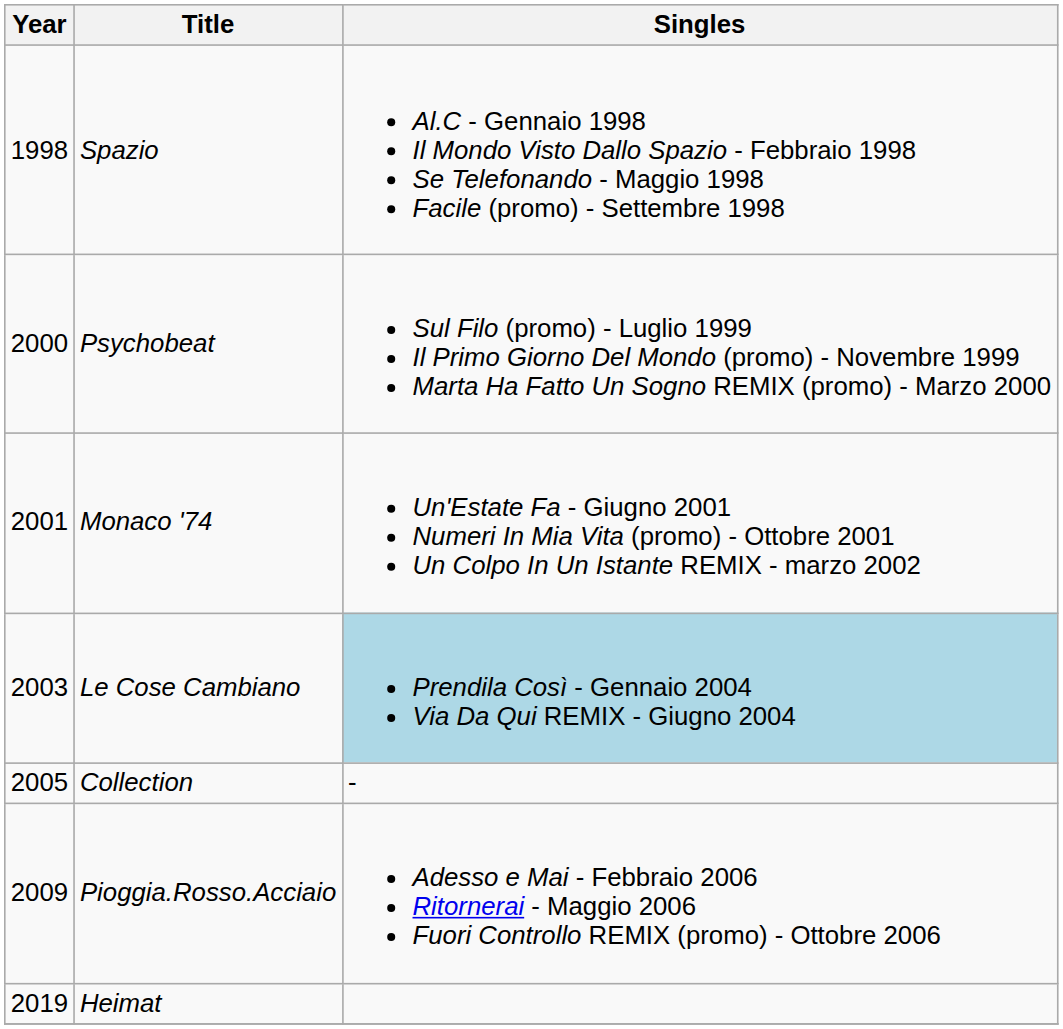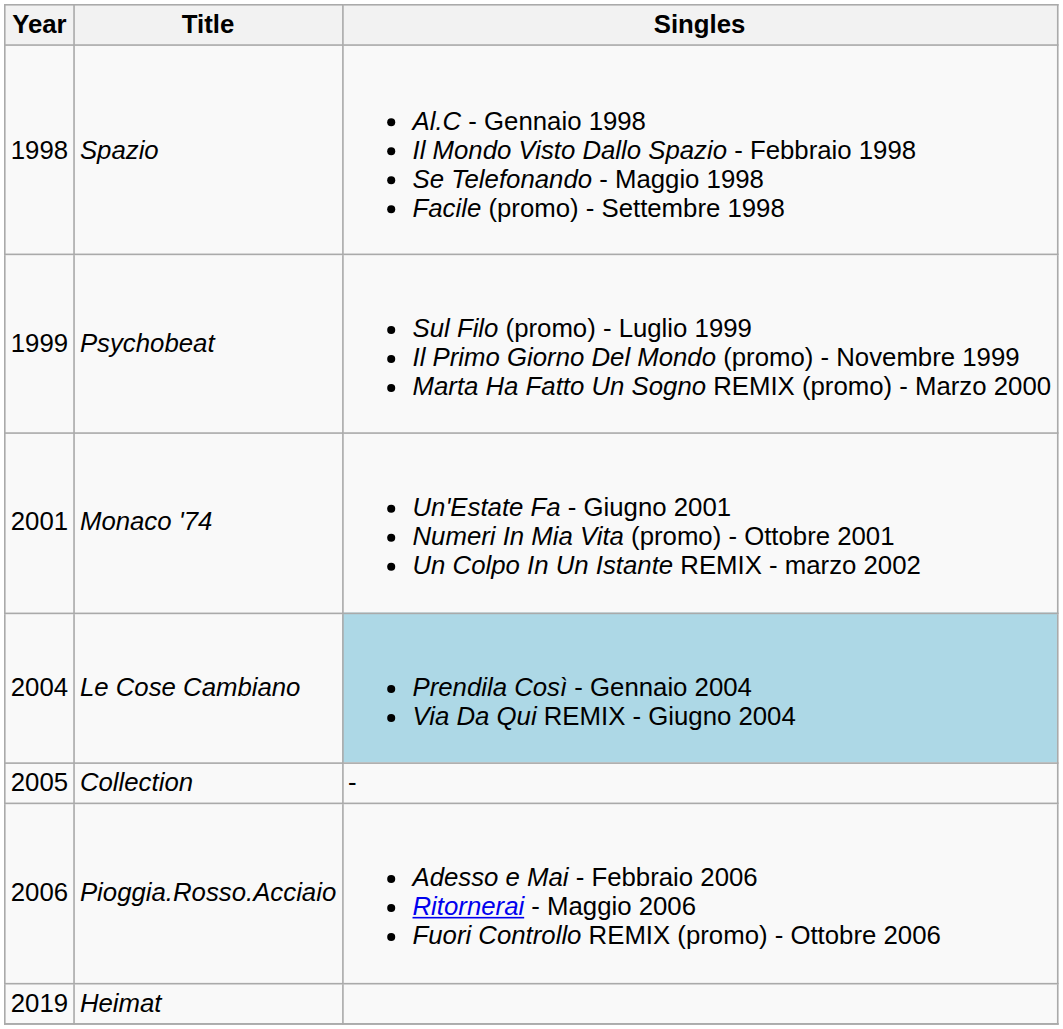Psychobeat | Year: 2000 -> 1999
Le Cose Cambiano | Year: 2003 -> 2004
Pioggia.Rosso.Acciaio | Year: 2009 -> 2006
